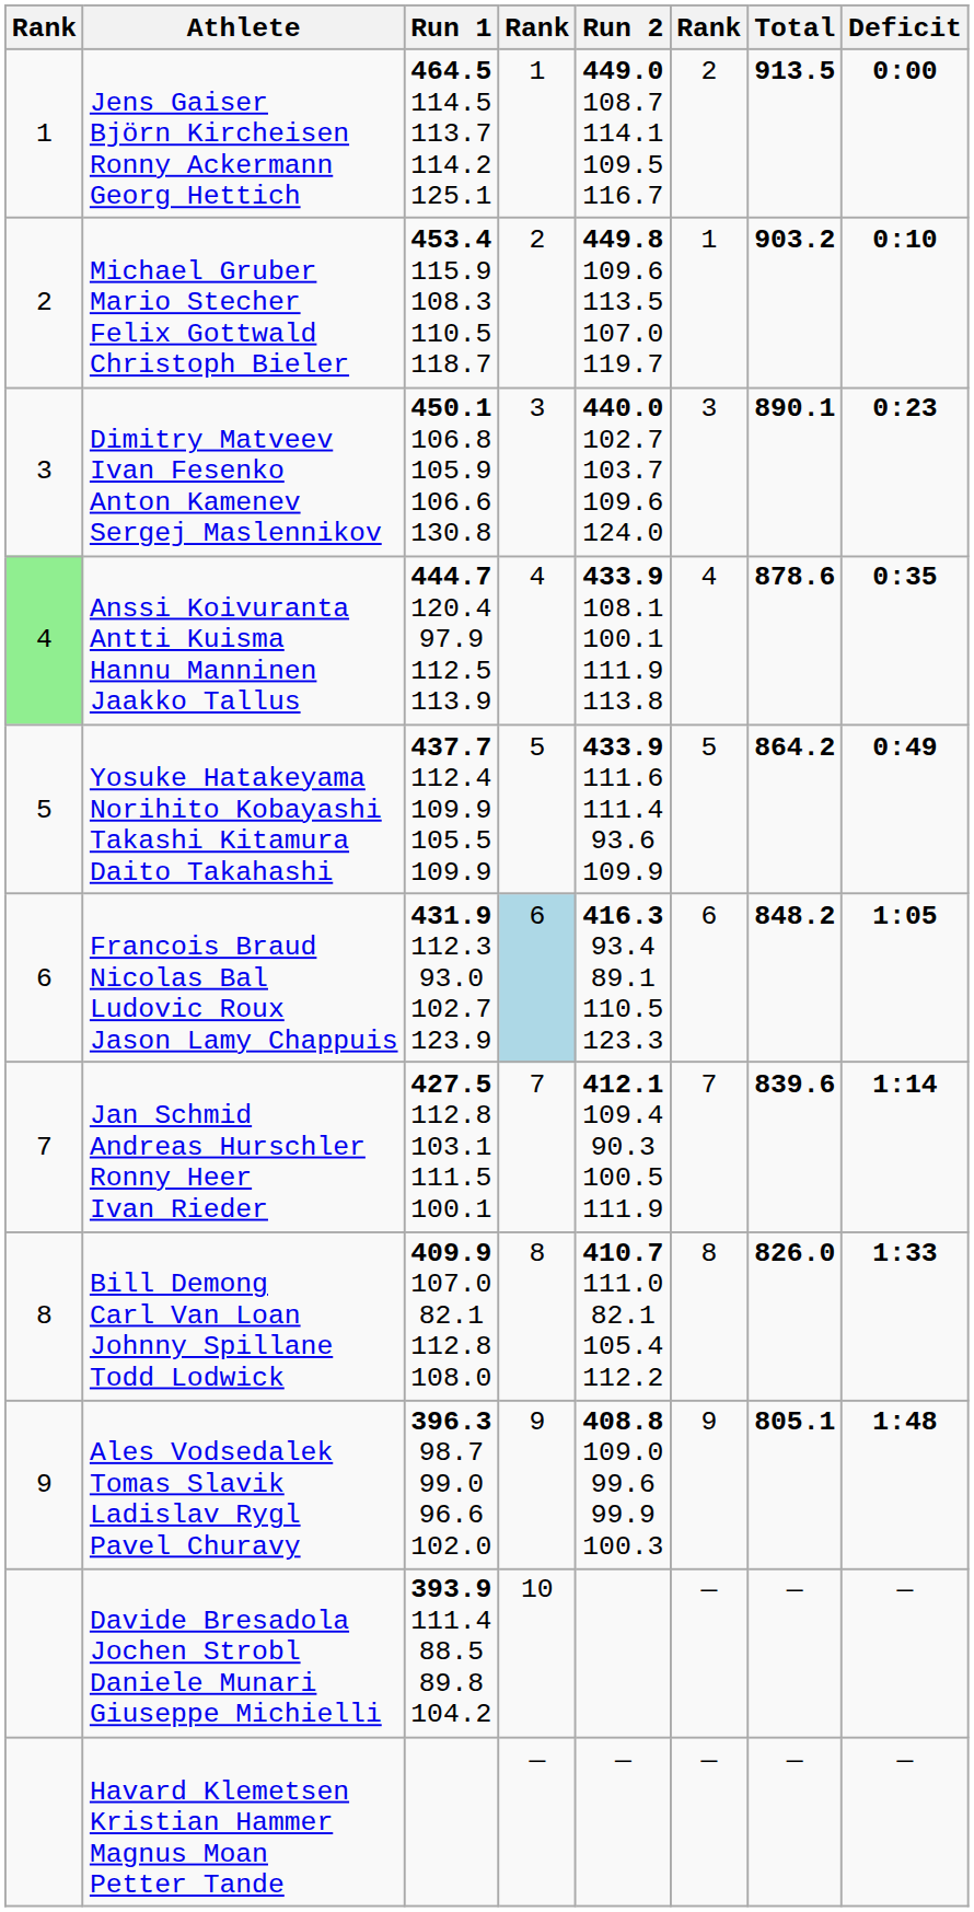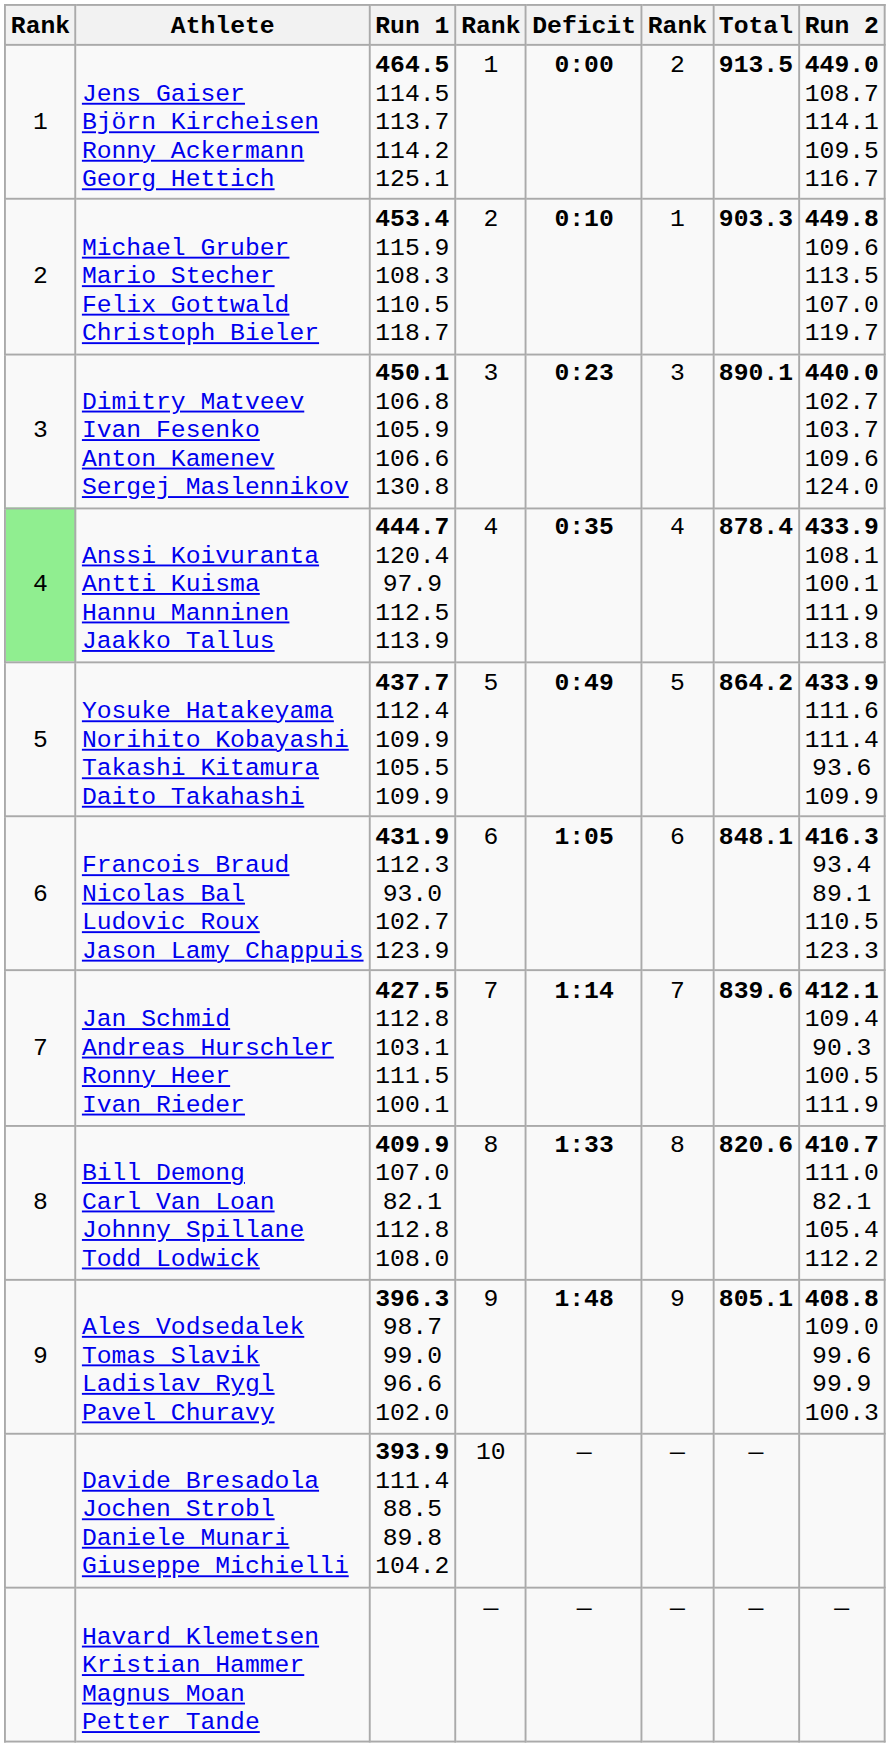columns swapped: Run 2 <-> Deficit
Michael Gruber Mario Stecher Felix Gottwald Christoph Bieler | Total: 903.2 -> 903.3
Anssi Koivuranta Antti Kuisma Hannu Manninen Jaakko Tallus | Total: 878.6 -> 878.4
Francois Braud Nicolas Bal Ludovic Roux Jason Lamy Chappuis | column 4: lightblue background -> no background
Francois Braud Nicolas Bal Ludovic Roux Jason Lamy Chappuis | Total: 848.2 -> 848.1
Bill Demong Carl Van Loan Johnny Spillane Todd Lodwick | Total: 826.0 -> 820.6
